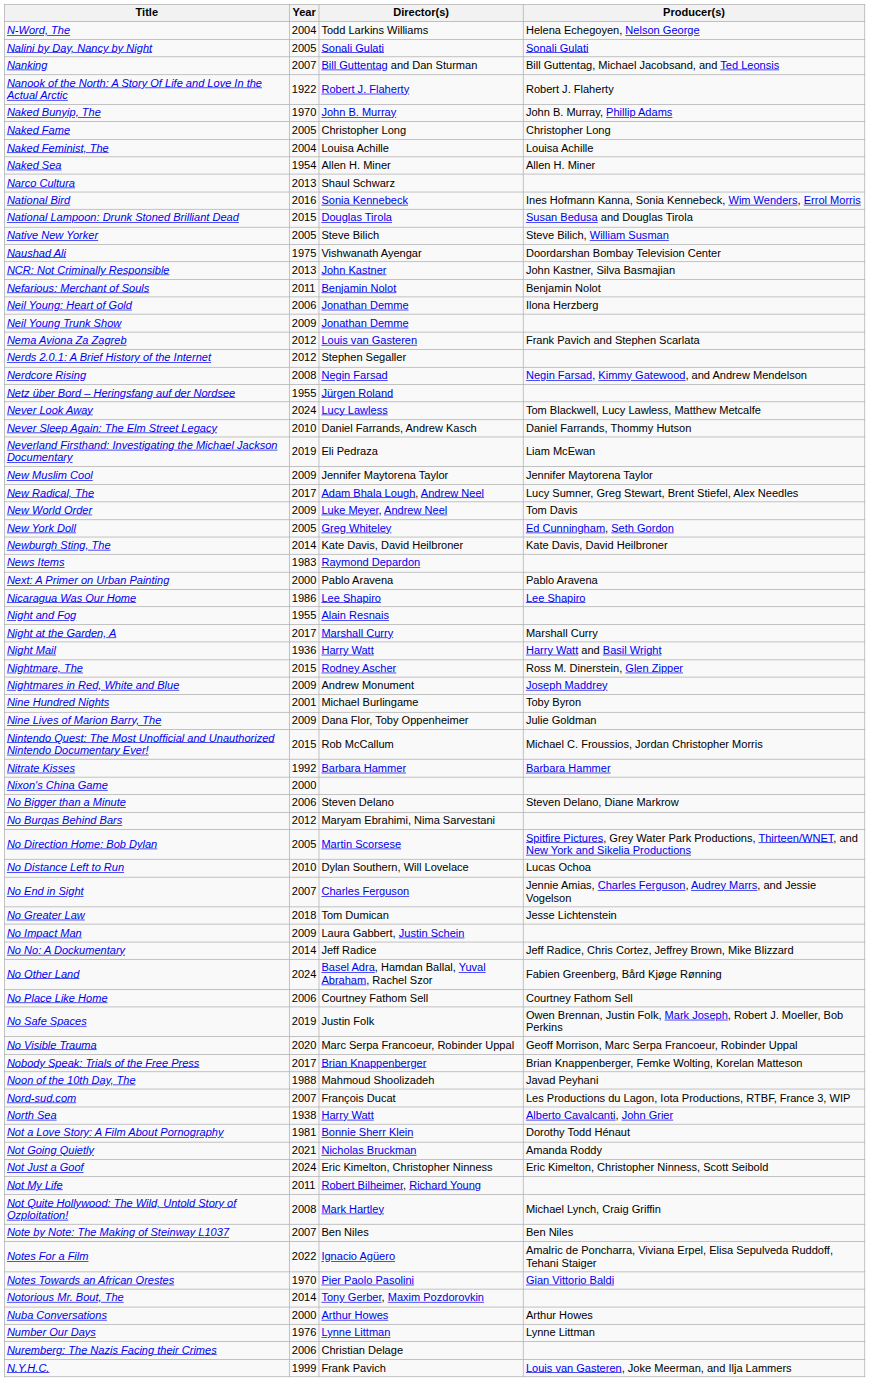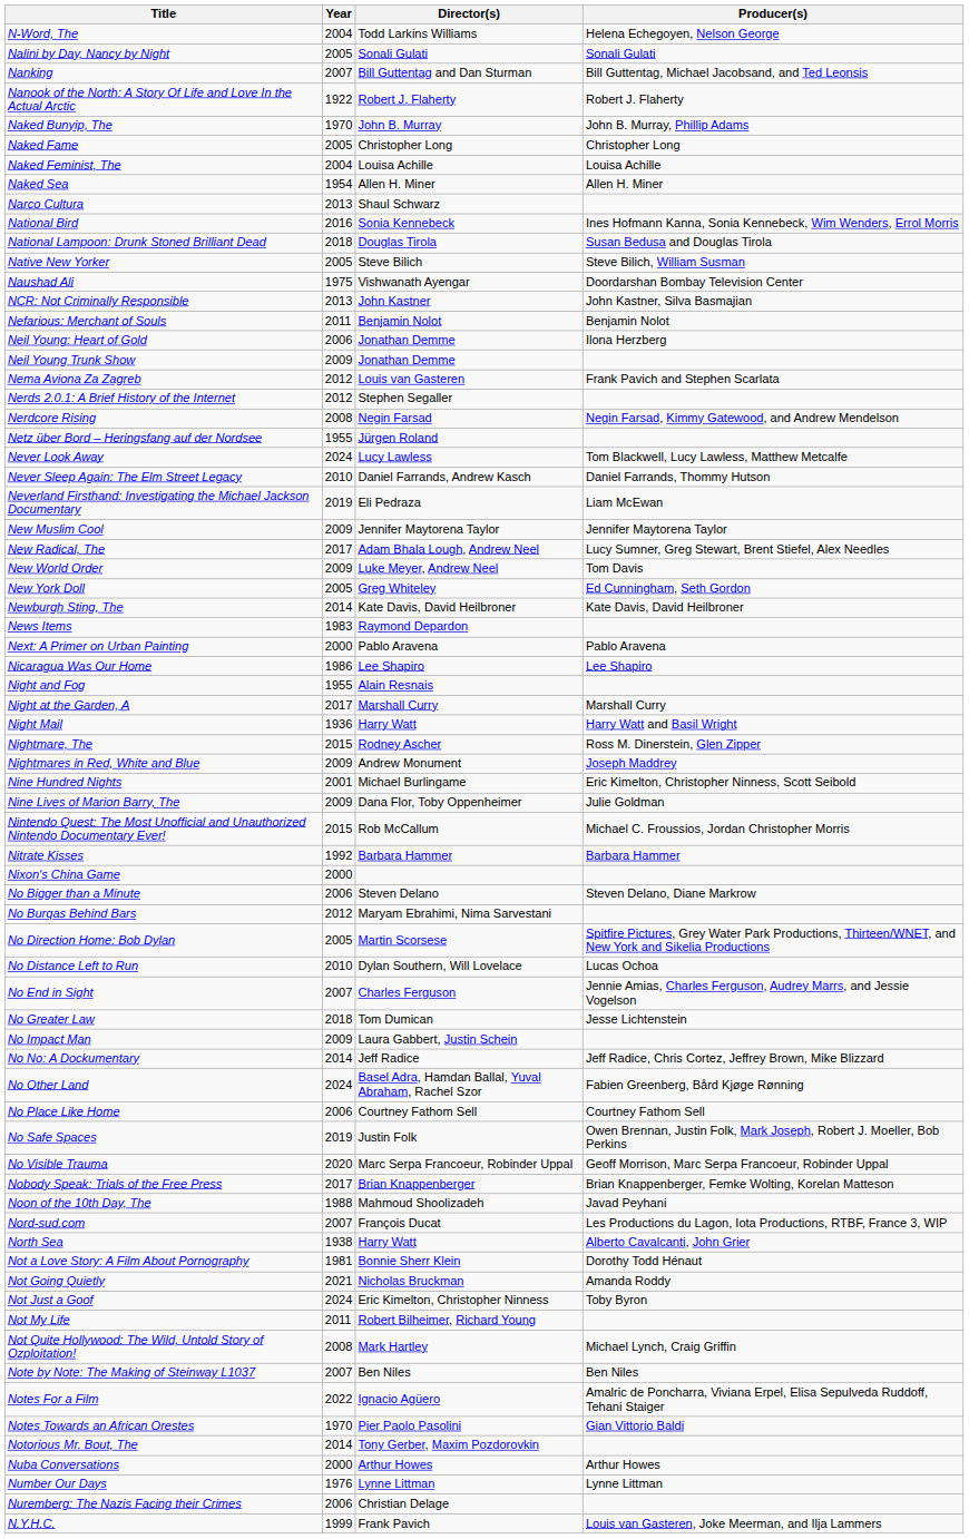National Lampoon: Drunk Stoned Brilliant Dead | Year: 2015 -> 2018
Nine Hundred Nights | Producer(s): Toby Byron -> Eric Kimelton, Christopher Ninness, Scott Seibold
Not Just a Goof | Producer(s): Eric Kimelton, Christopher Ninness, Scott Seibold -> Toby Byron
